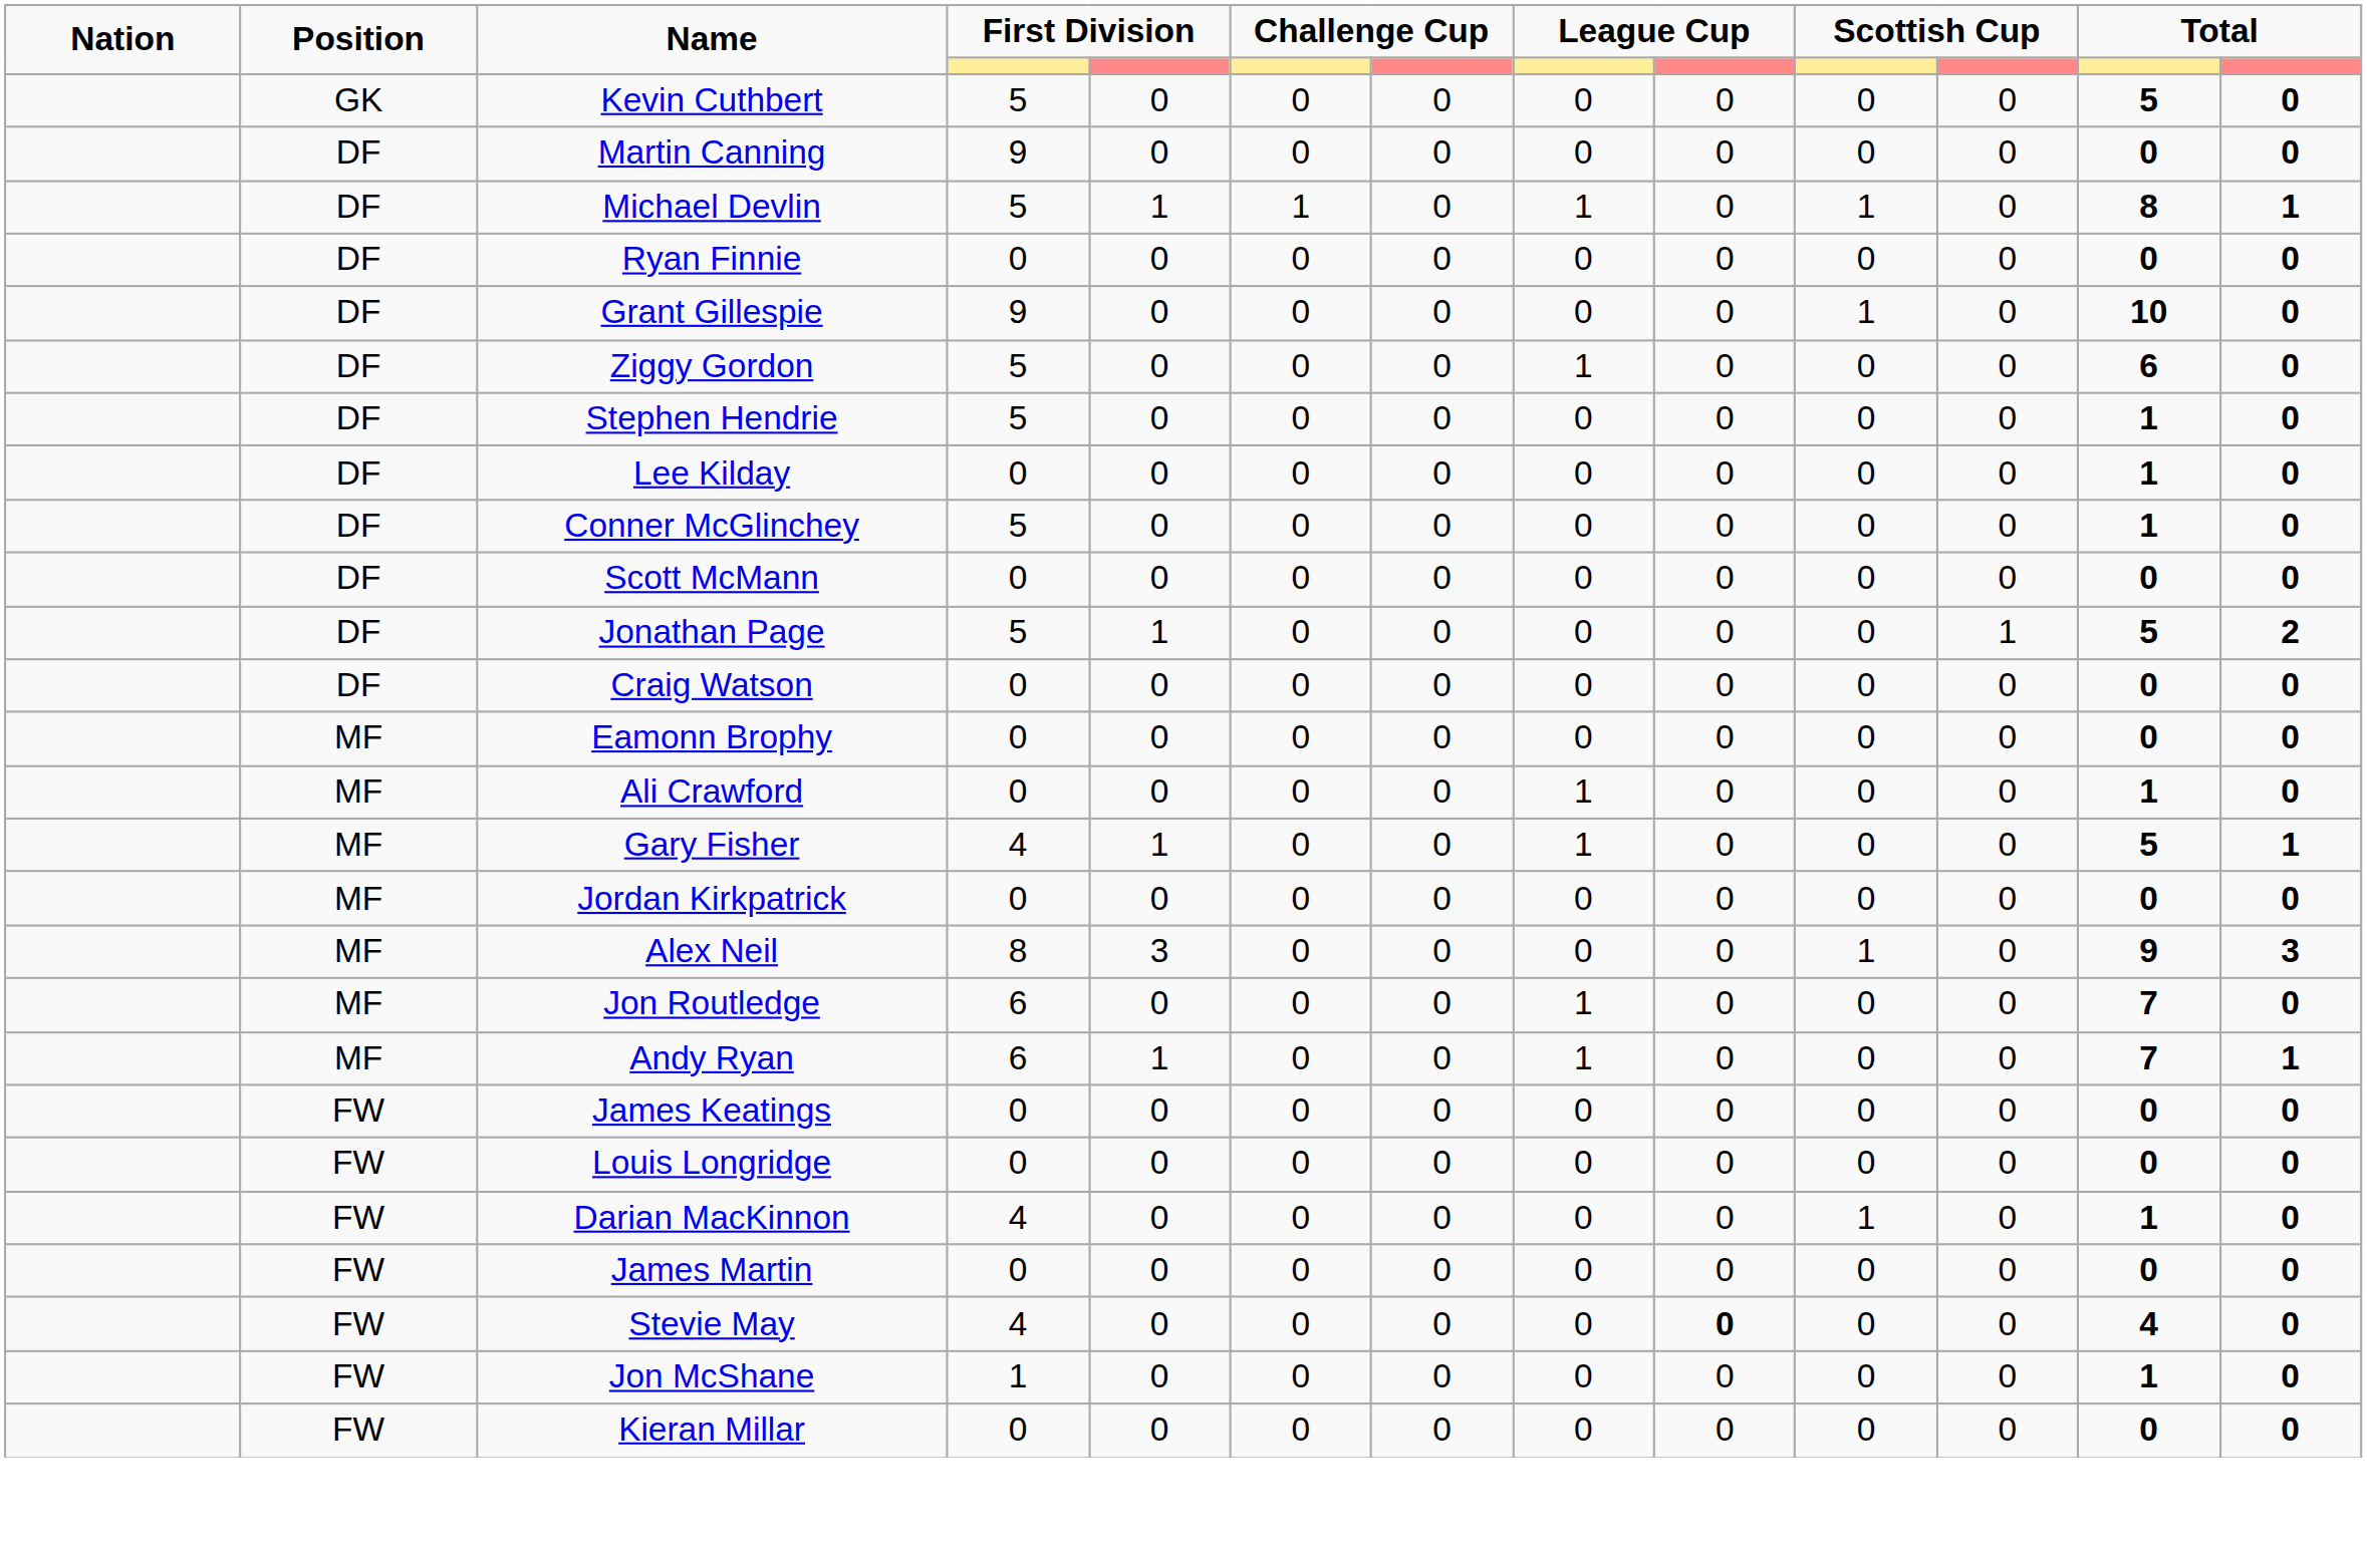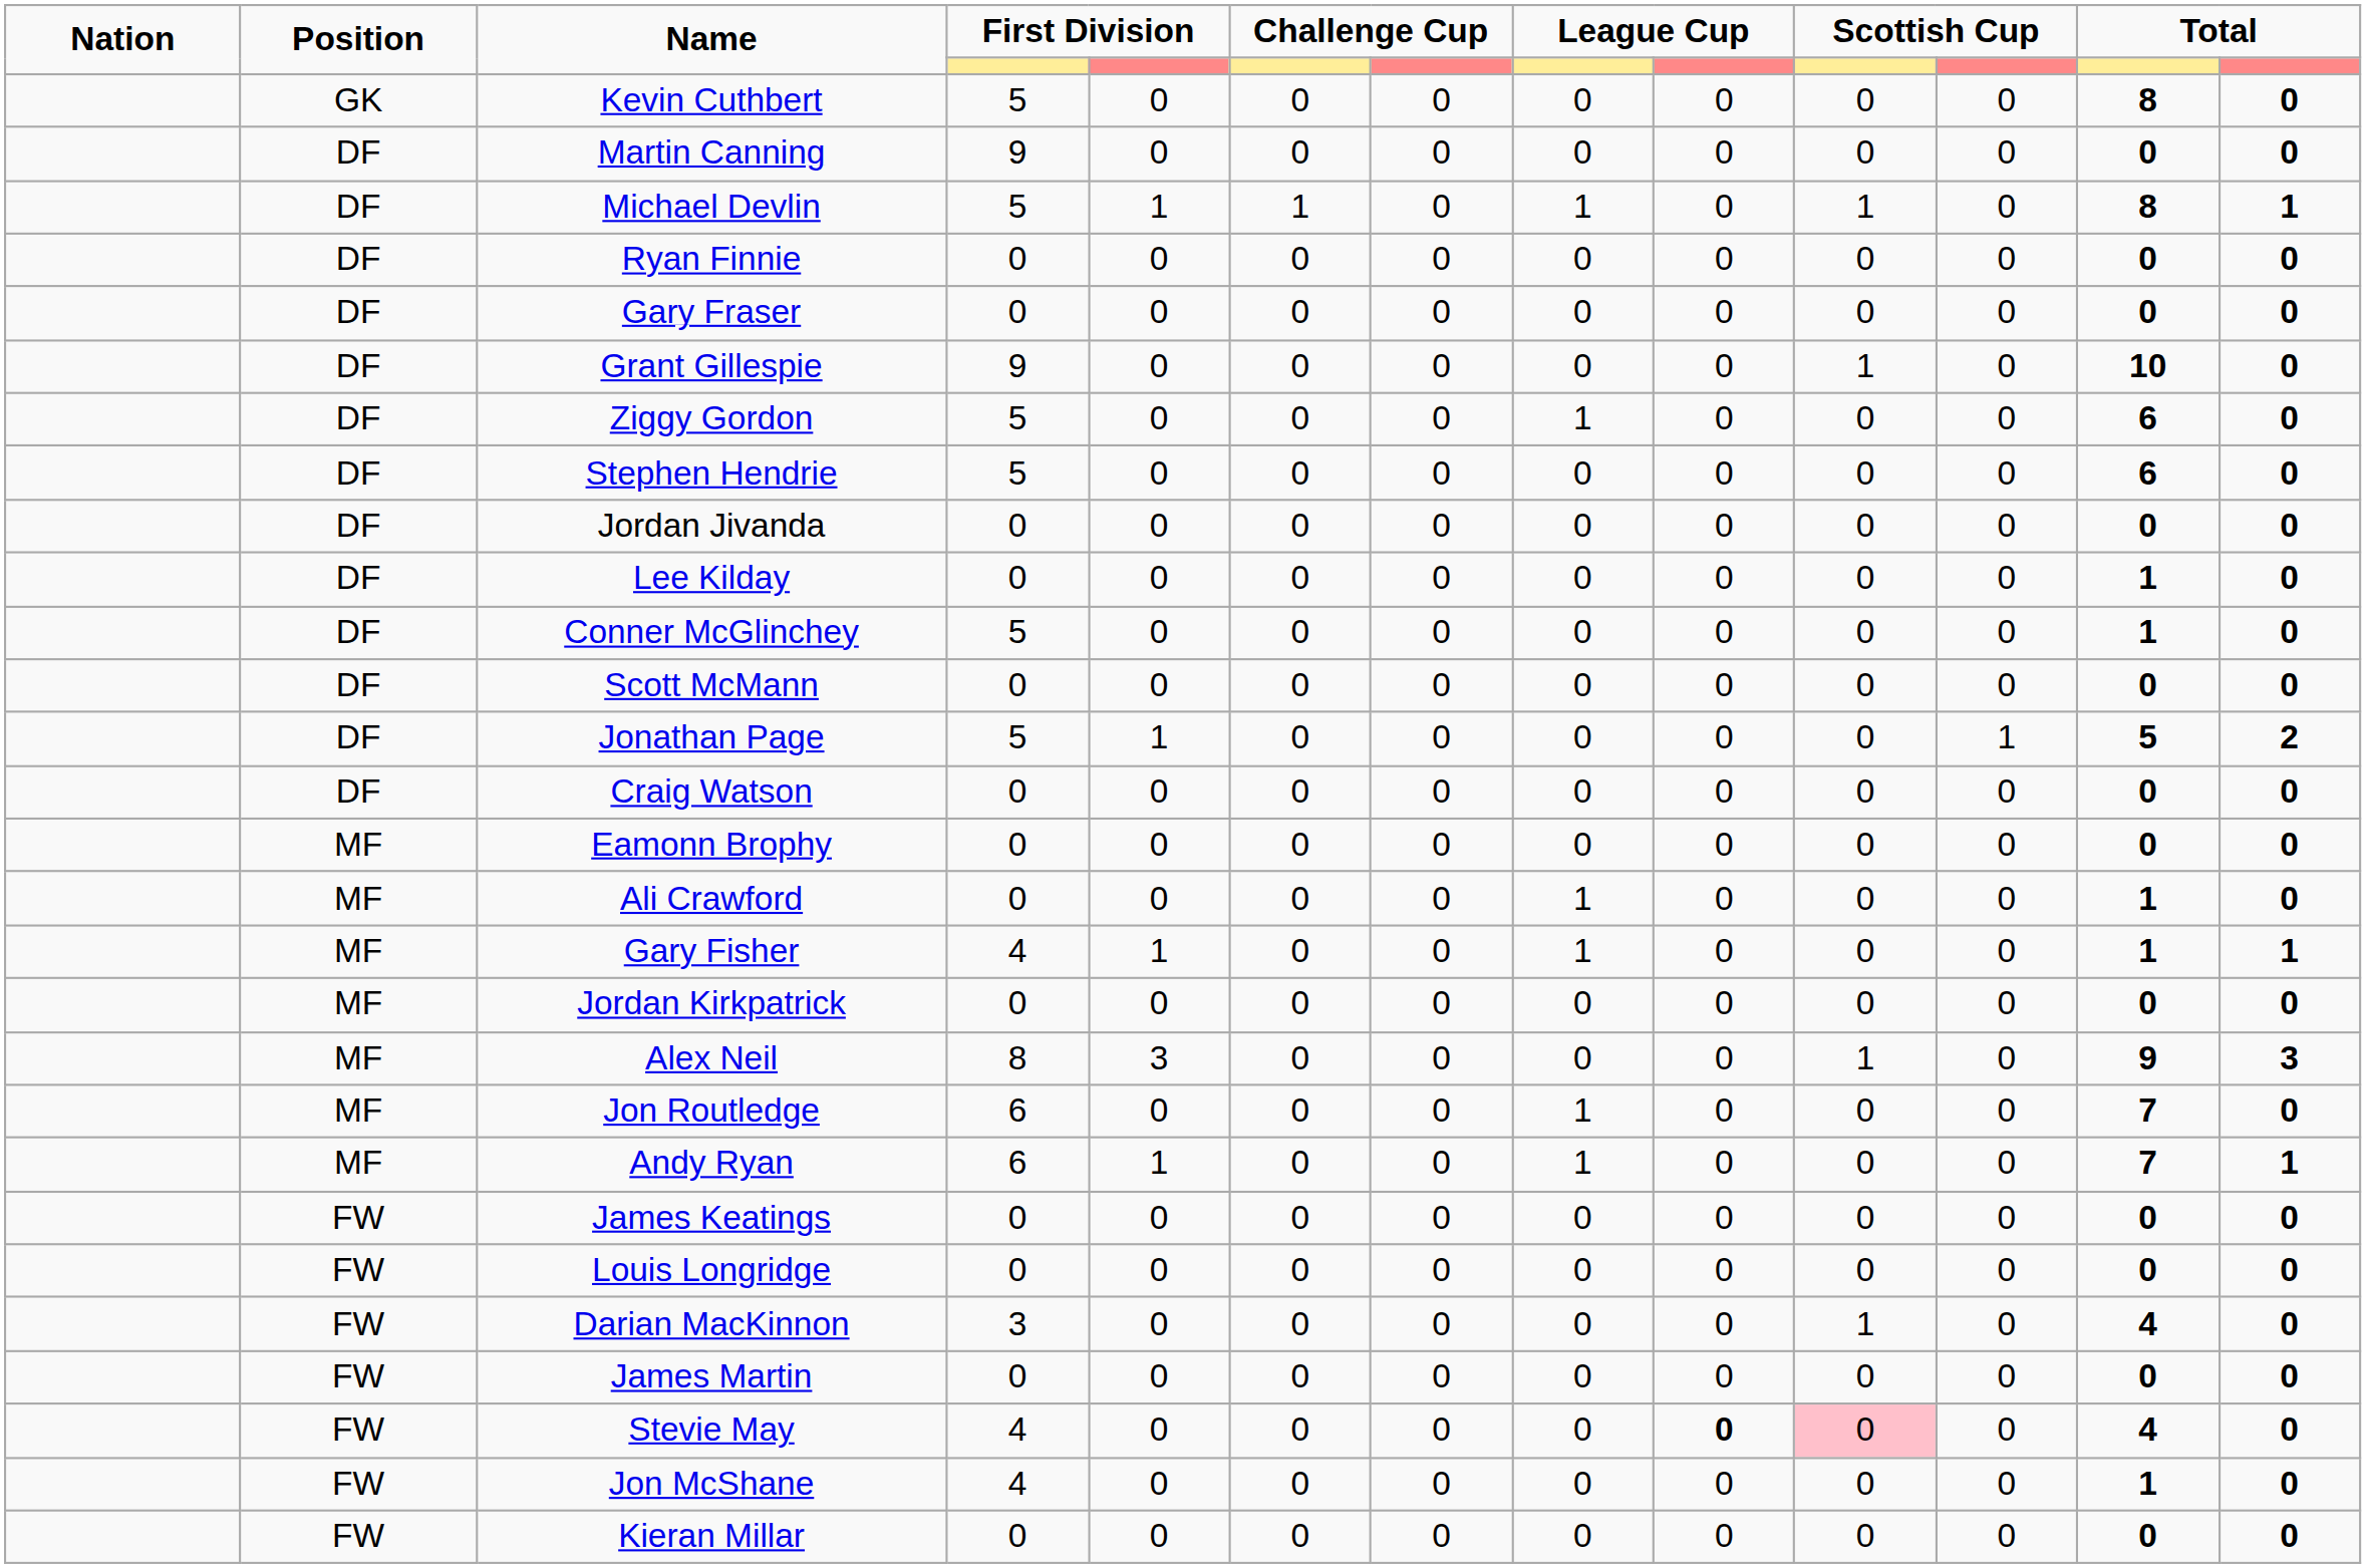Kevin Cuthbert | column 12: 5 -> 8
+ row: DF | Gary Fraser | 0 | 0 | 0 | 0 | 0 | 0 | 0 | 0 | 0 | 0
Stephen Hendrie | column 12: 1 -> 6
+ row: DF | Jordan Jivanda | 0 | 0 | 0 | 0 | 0 | 0 | 0 | 0 | 0 | 0
Gary Fisher | column 12: 5 -> 1
Darian MacKinnon | column 4: 4 -> 3
Darian MacKinnon | column 12: 1 -> 4
Stevie May | column 10: no background -> pink background
Jon McShane | column 4: 1 -> 4
